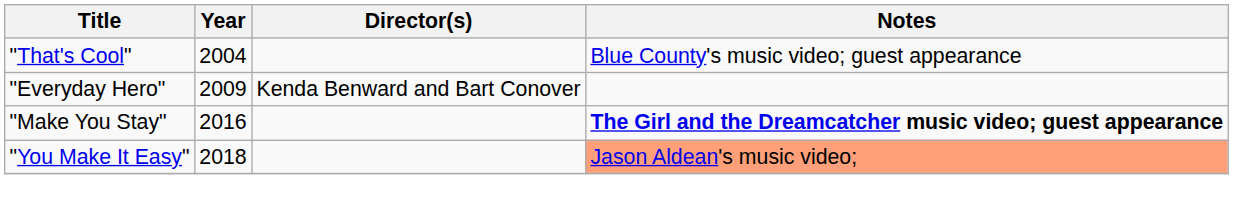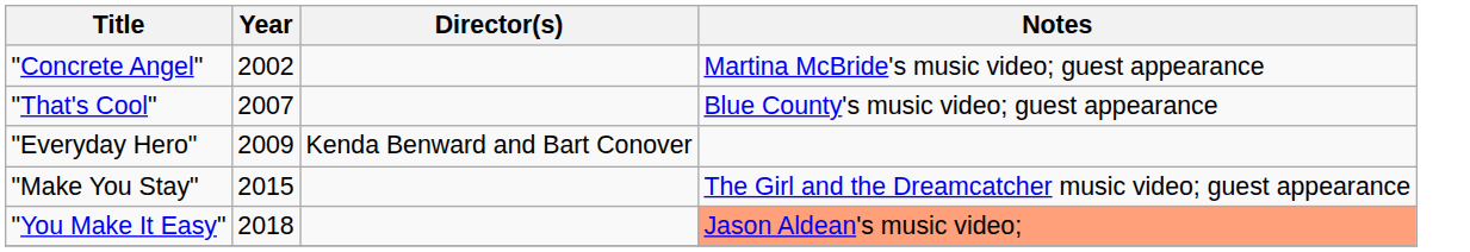+ row: "Concrete Angel" | 2002 | Martina McBride's music video; guest appearance
"That's Cool" | Year: 2004 -> 2007
"Make You Stay" | Year: 2016 -> 2015
"Make You Stay" | Notes: bold -> normal
